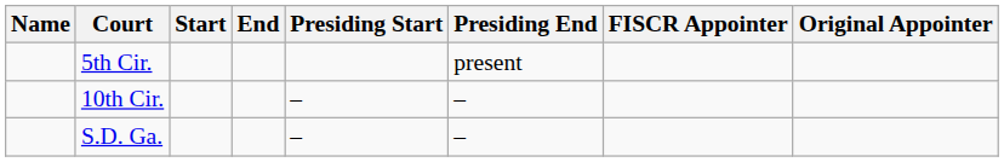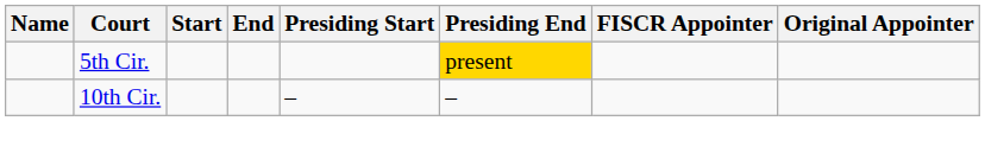5th Cir. | Presiding End: no background -> gold background
- row: S.D. Ga. | – | –
